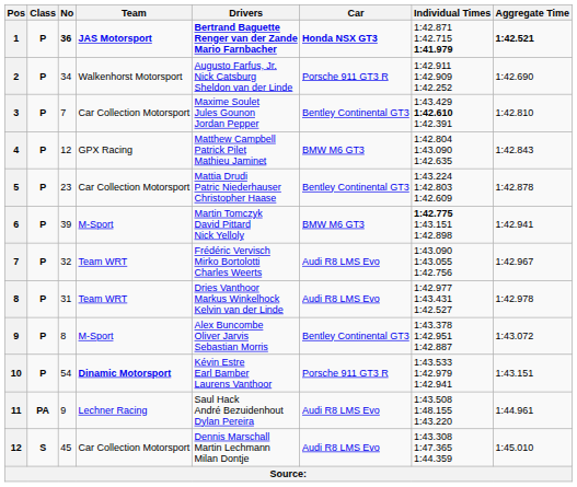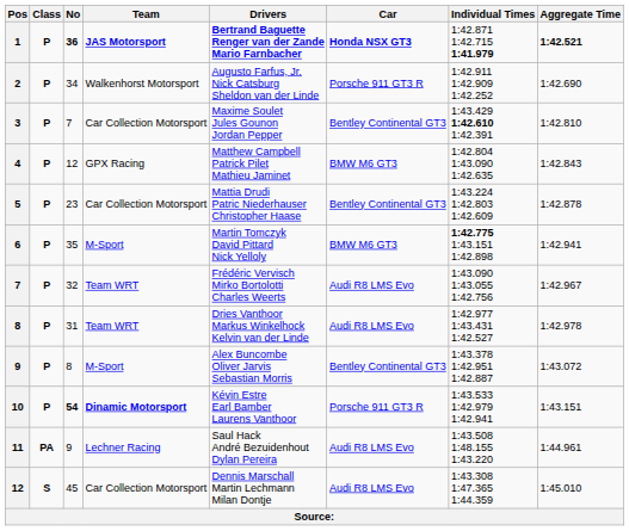6 | No: 39 -> 35
10 | No: normal -> bold
